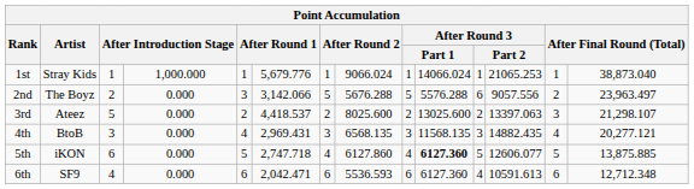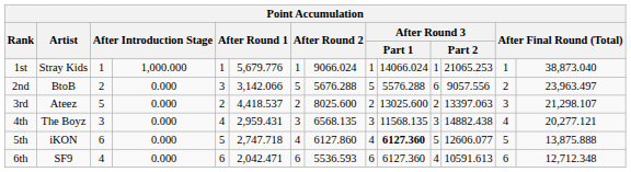2nd | Artist: The Boyz -> BtoB
4th | Artist: BtoB -> The Boyz
4th | column 6: 2,969.431 -> 2,959.431
4th | column 12: 14882.435 -> 14882.438
5th | column 14: 13,875.885 -> 13,875.888
